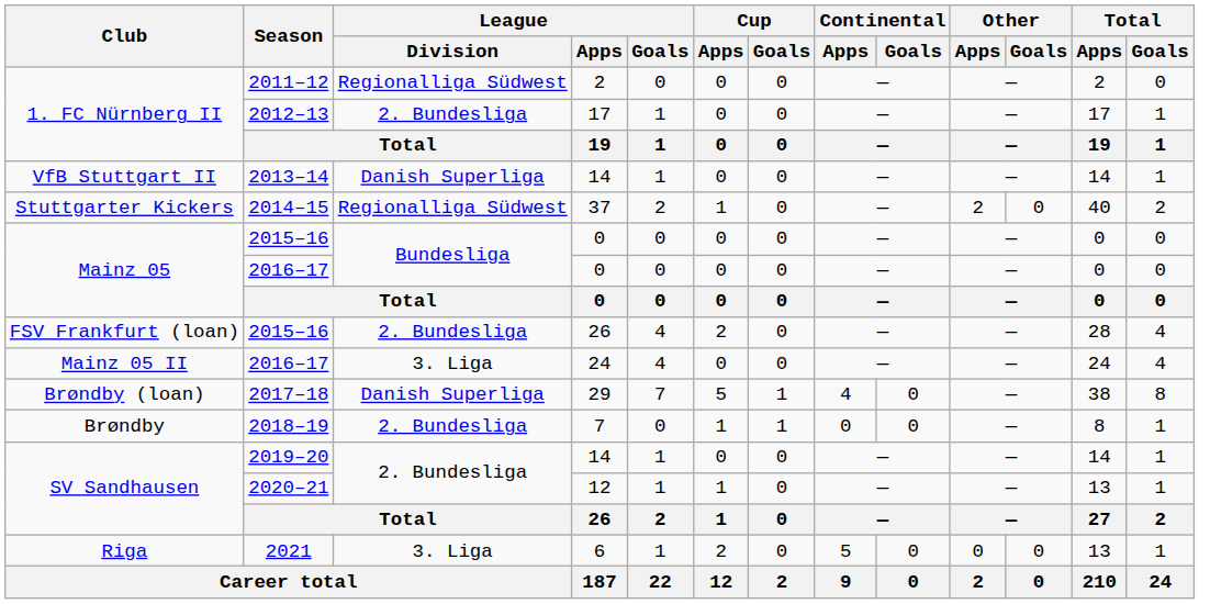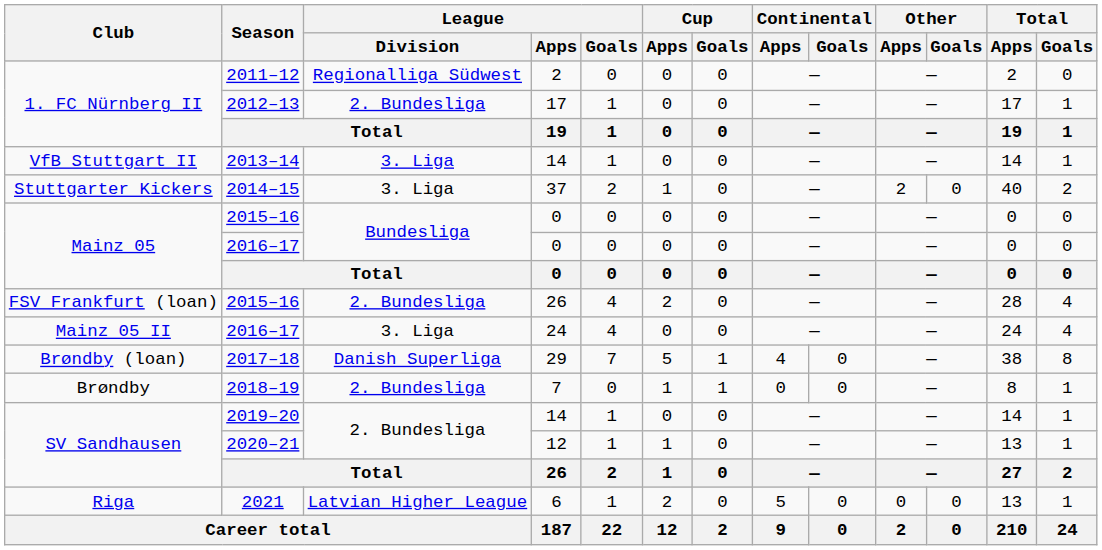2013–14 | League / Division: Danish Superliga -> 3. Liga
2014–15 | League / Division: Regionalliga Südwest -> 3. Liga
2021 | League / Division: 3. Liga -> Latvian Higher League
